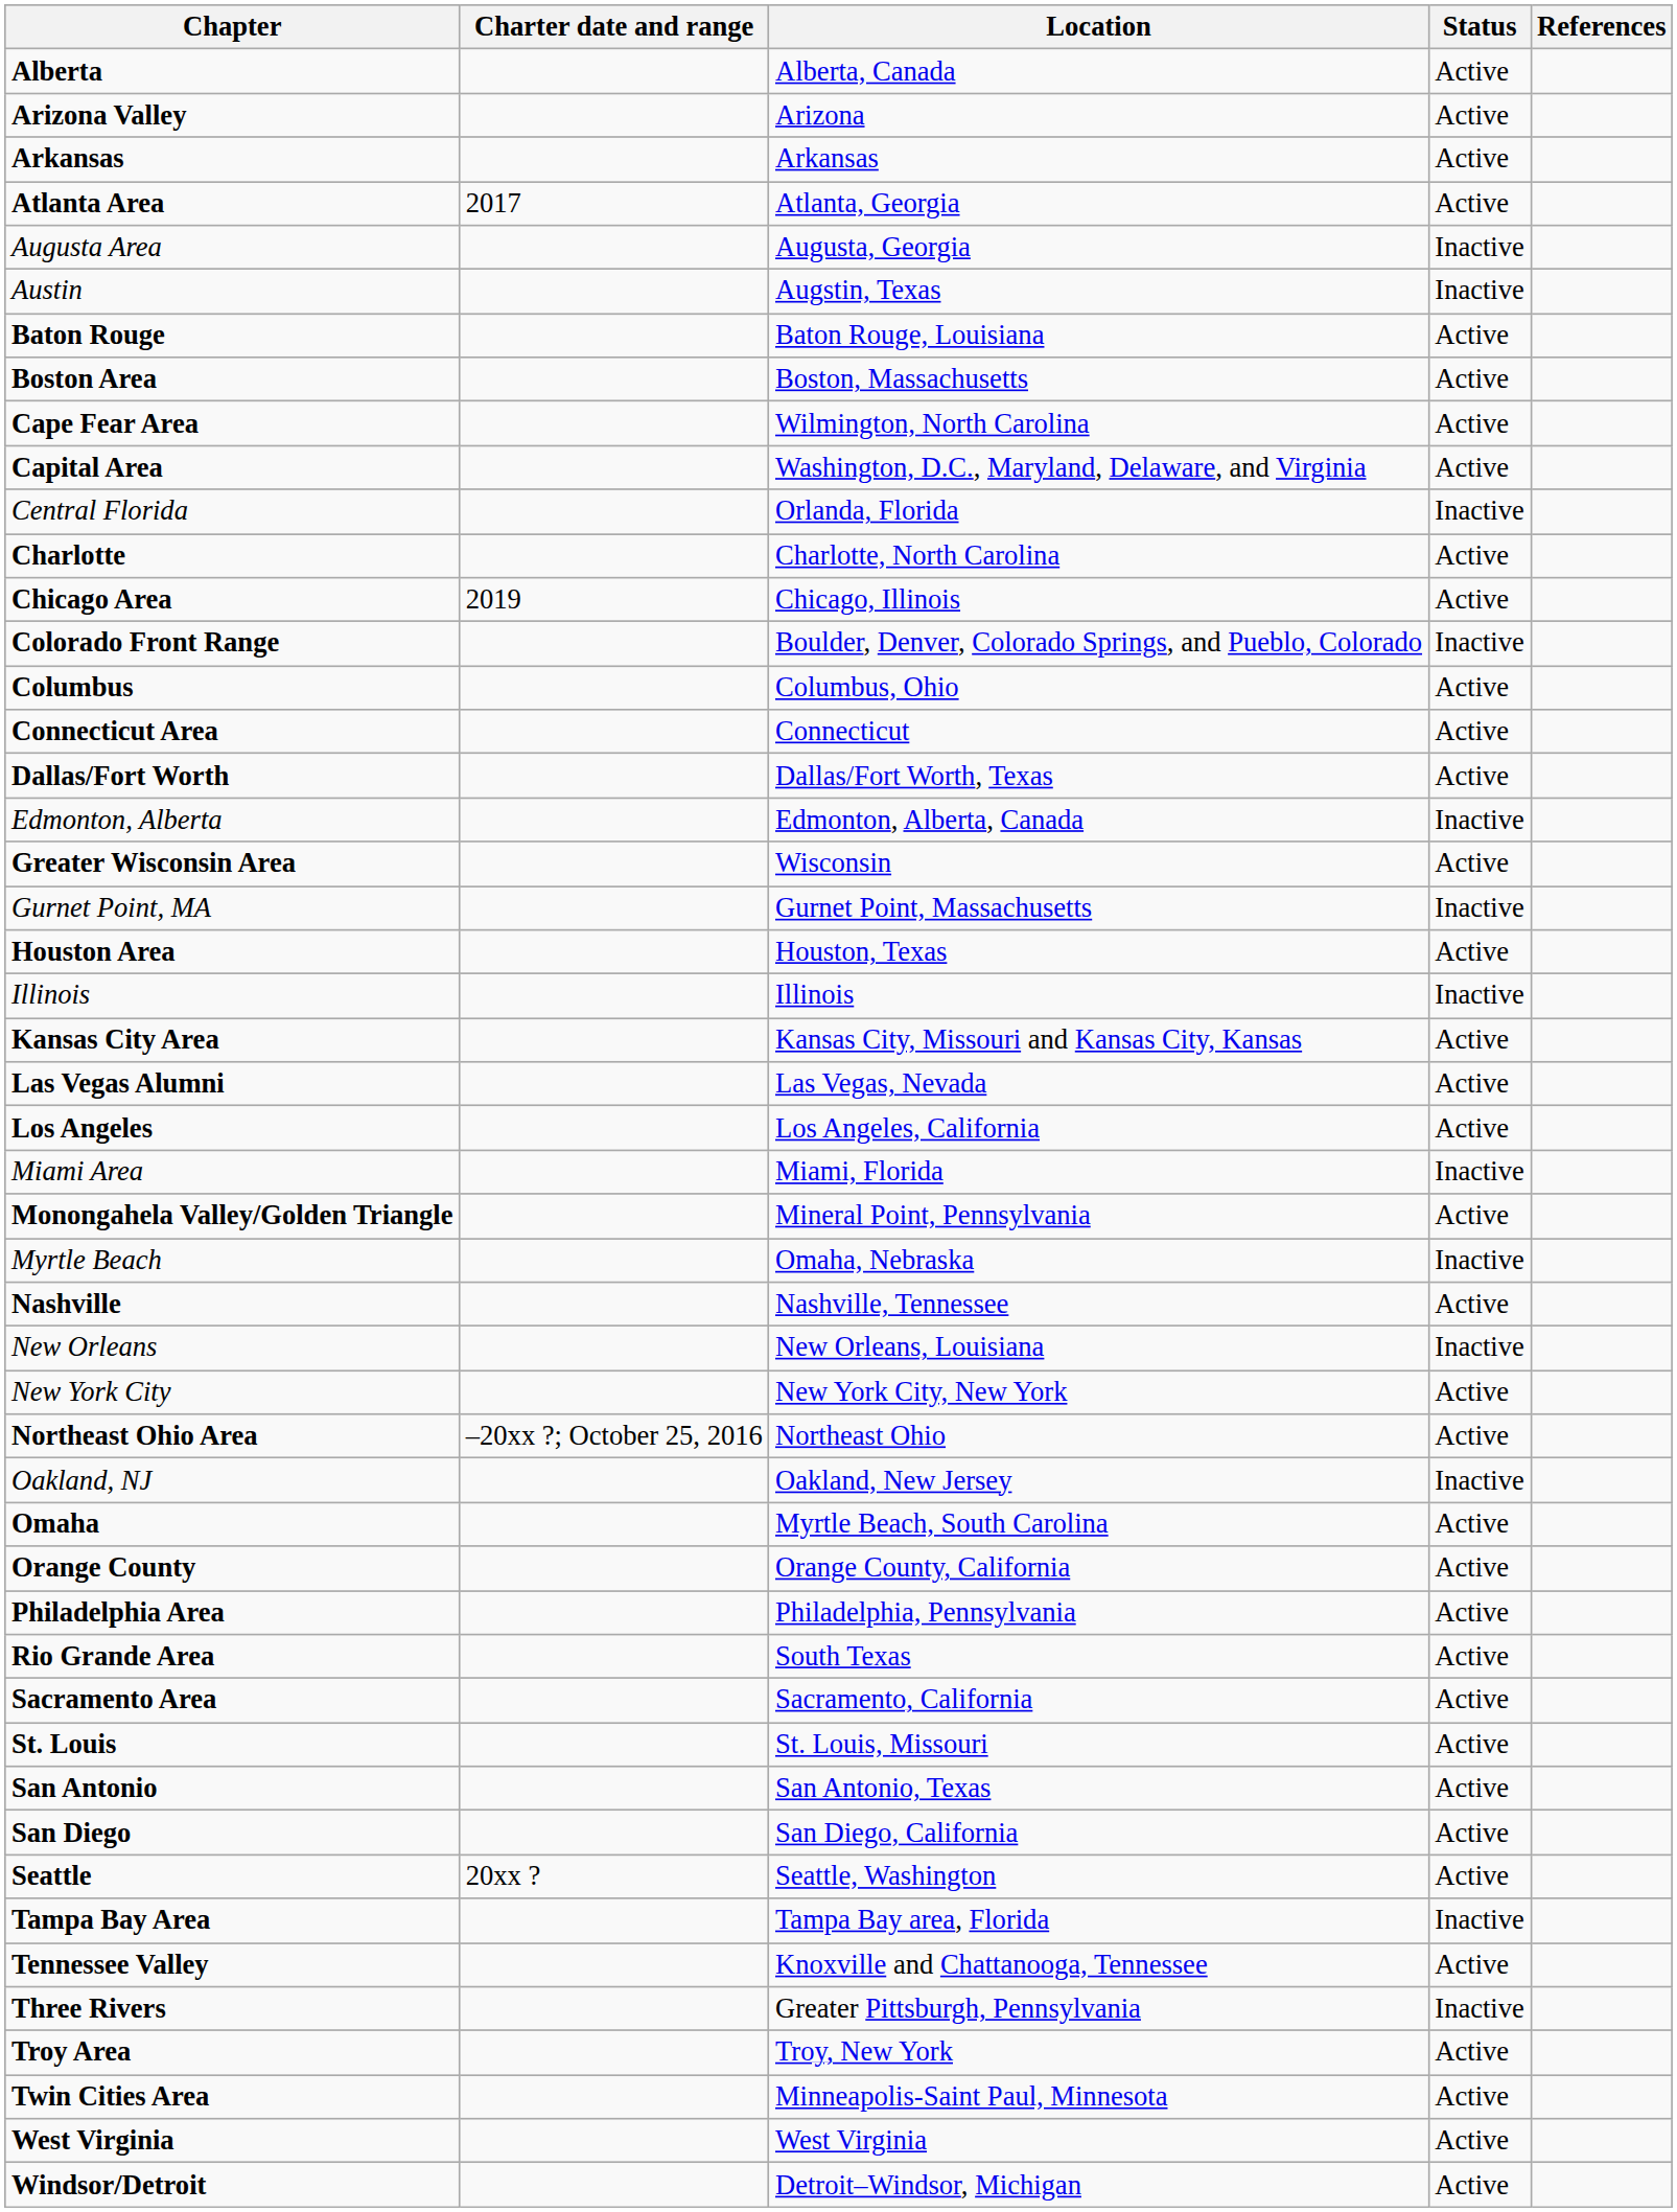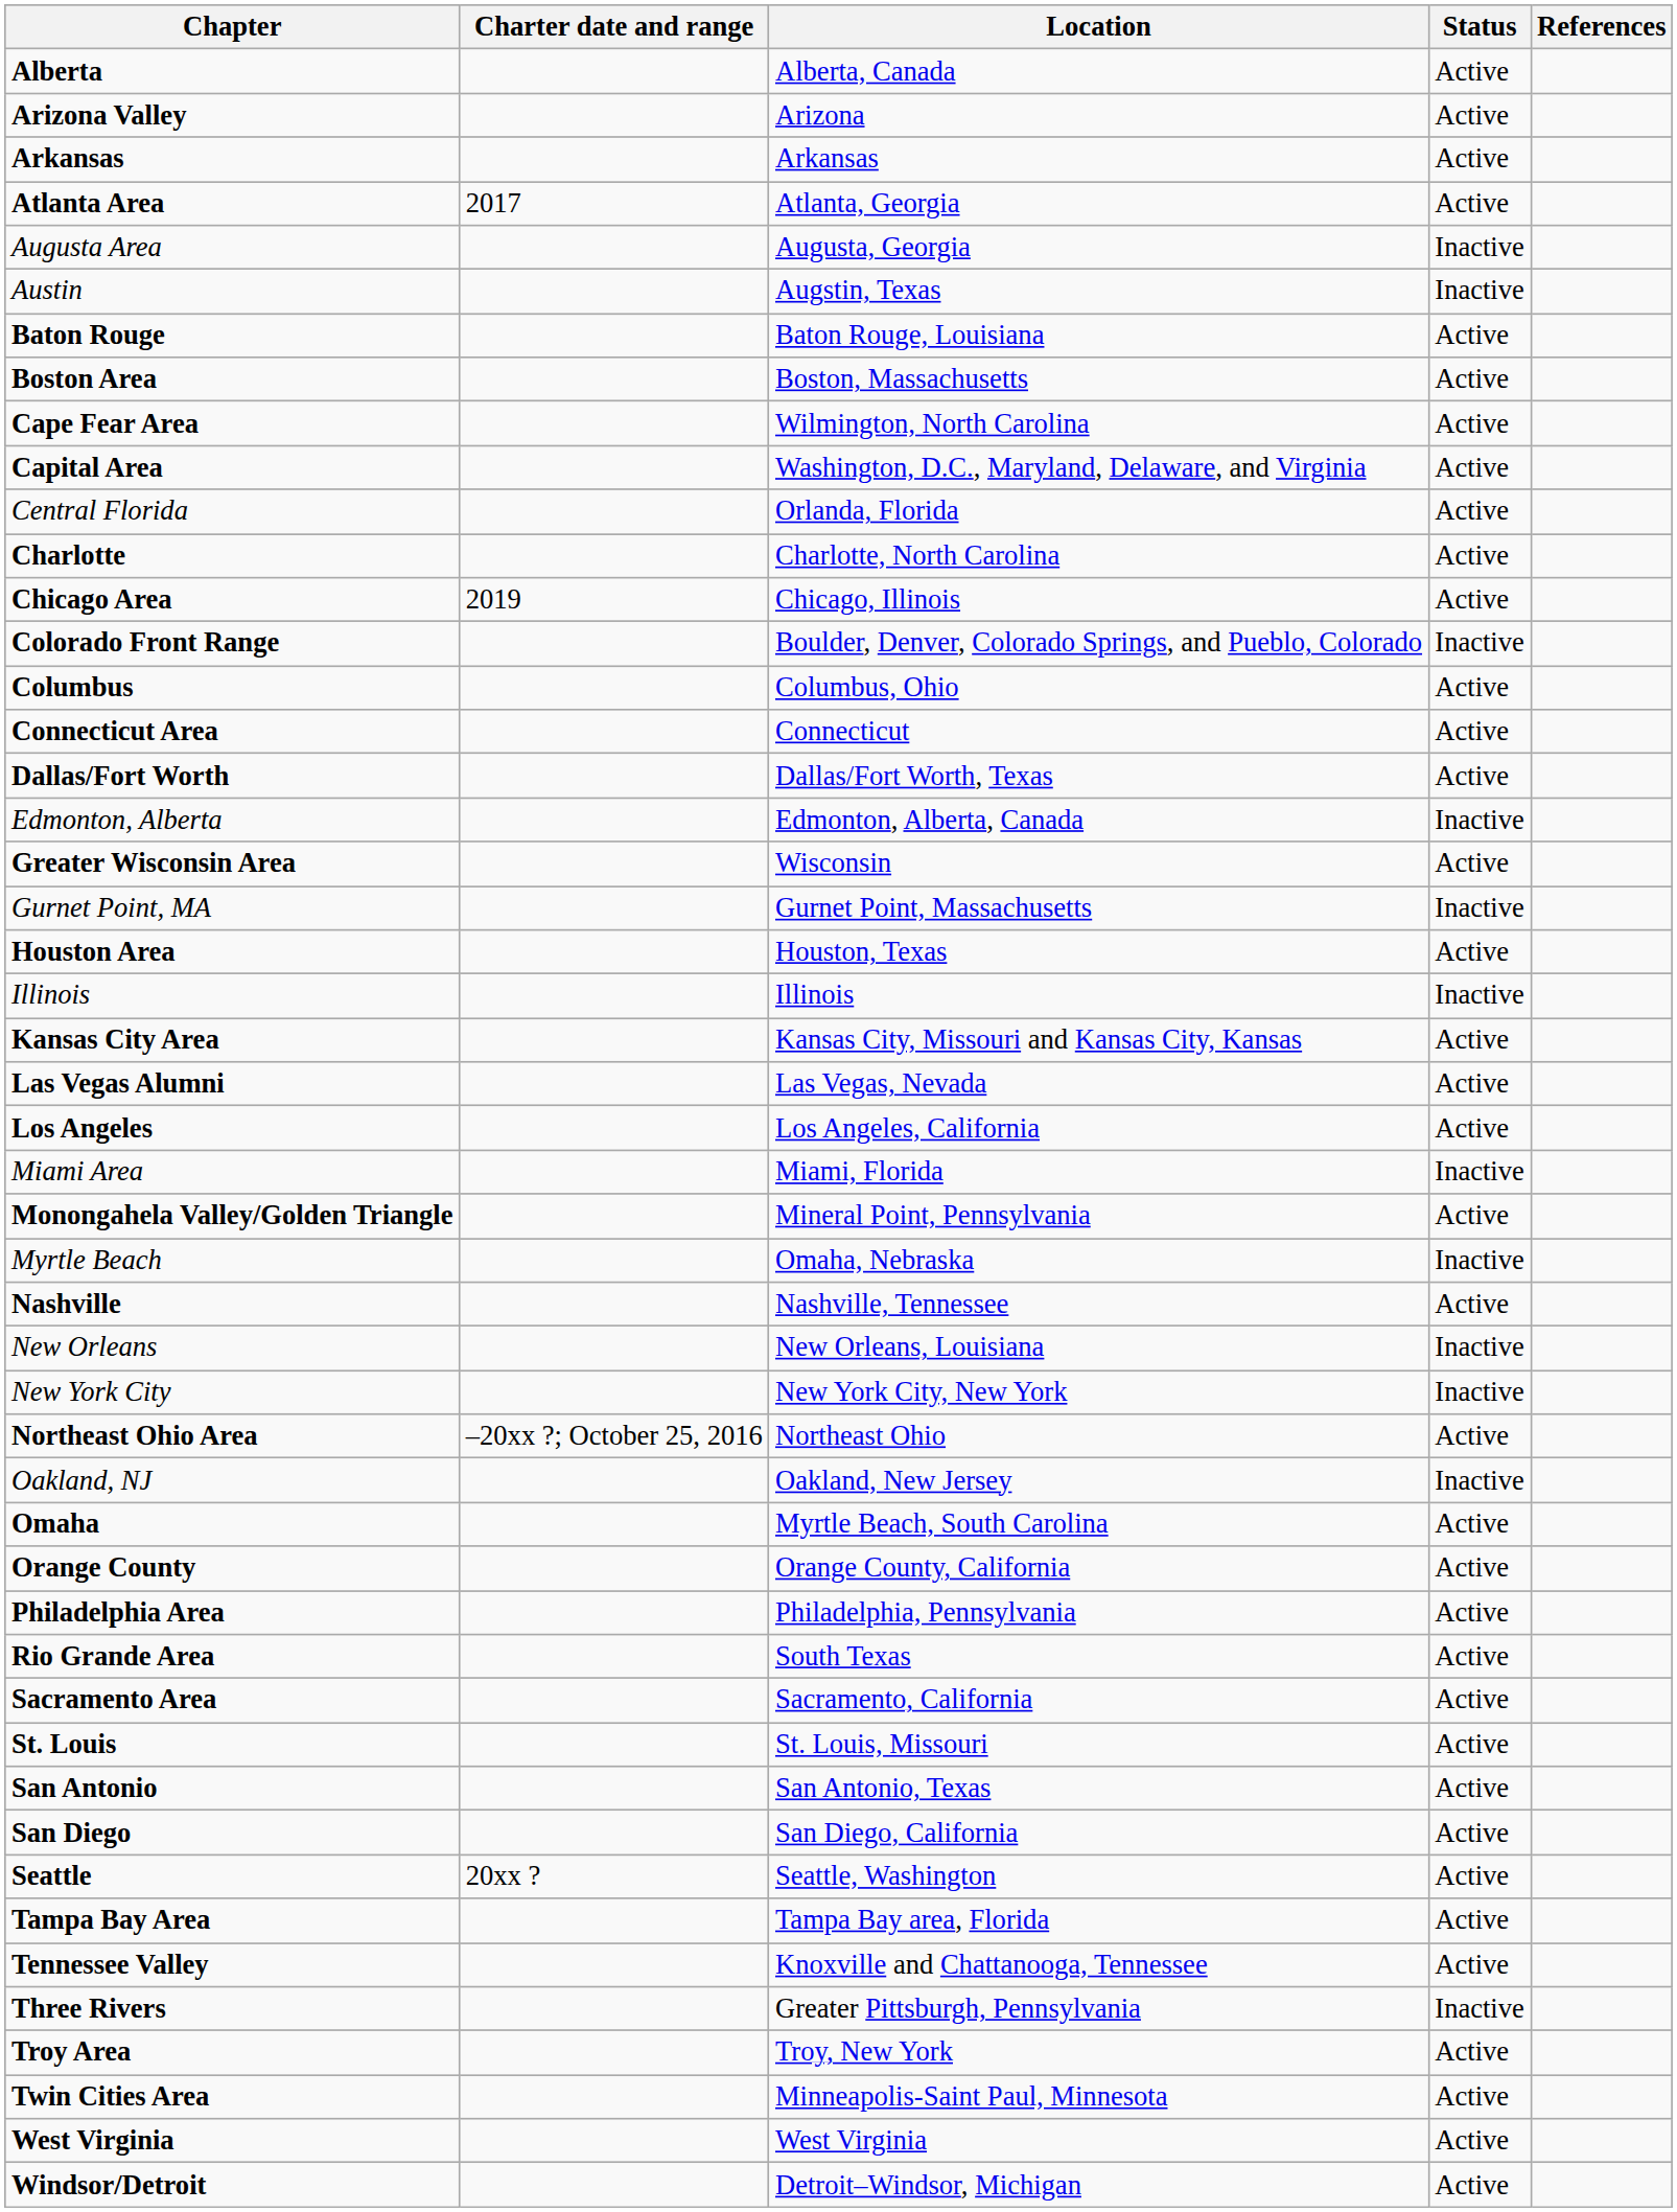Central Florida | Status: Inactive -> Active
New York City | Status: Active -> Inactive
Tampa Bay Area | Status: Inactive -> Active
